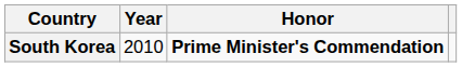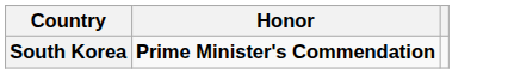- column: Year | 2010
